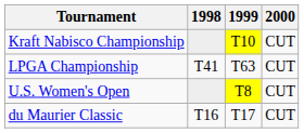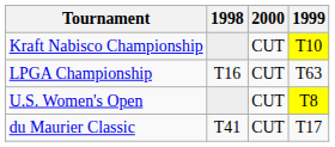columns swapped: 1999 <-> 2000
LPGA Championship | 1998: T41 -> T16
du Maurier Classic | 1998: T16 -> T41
